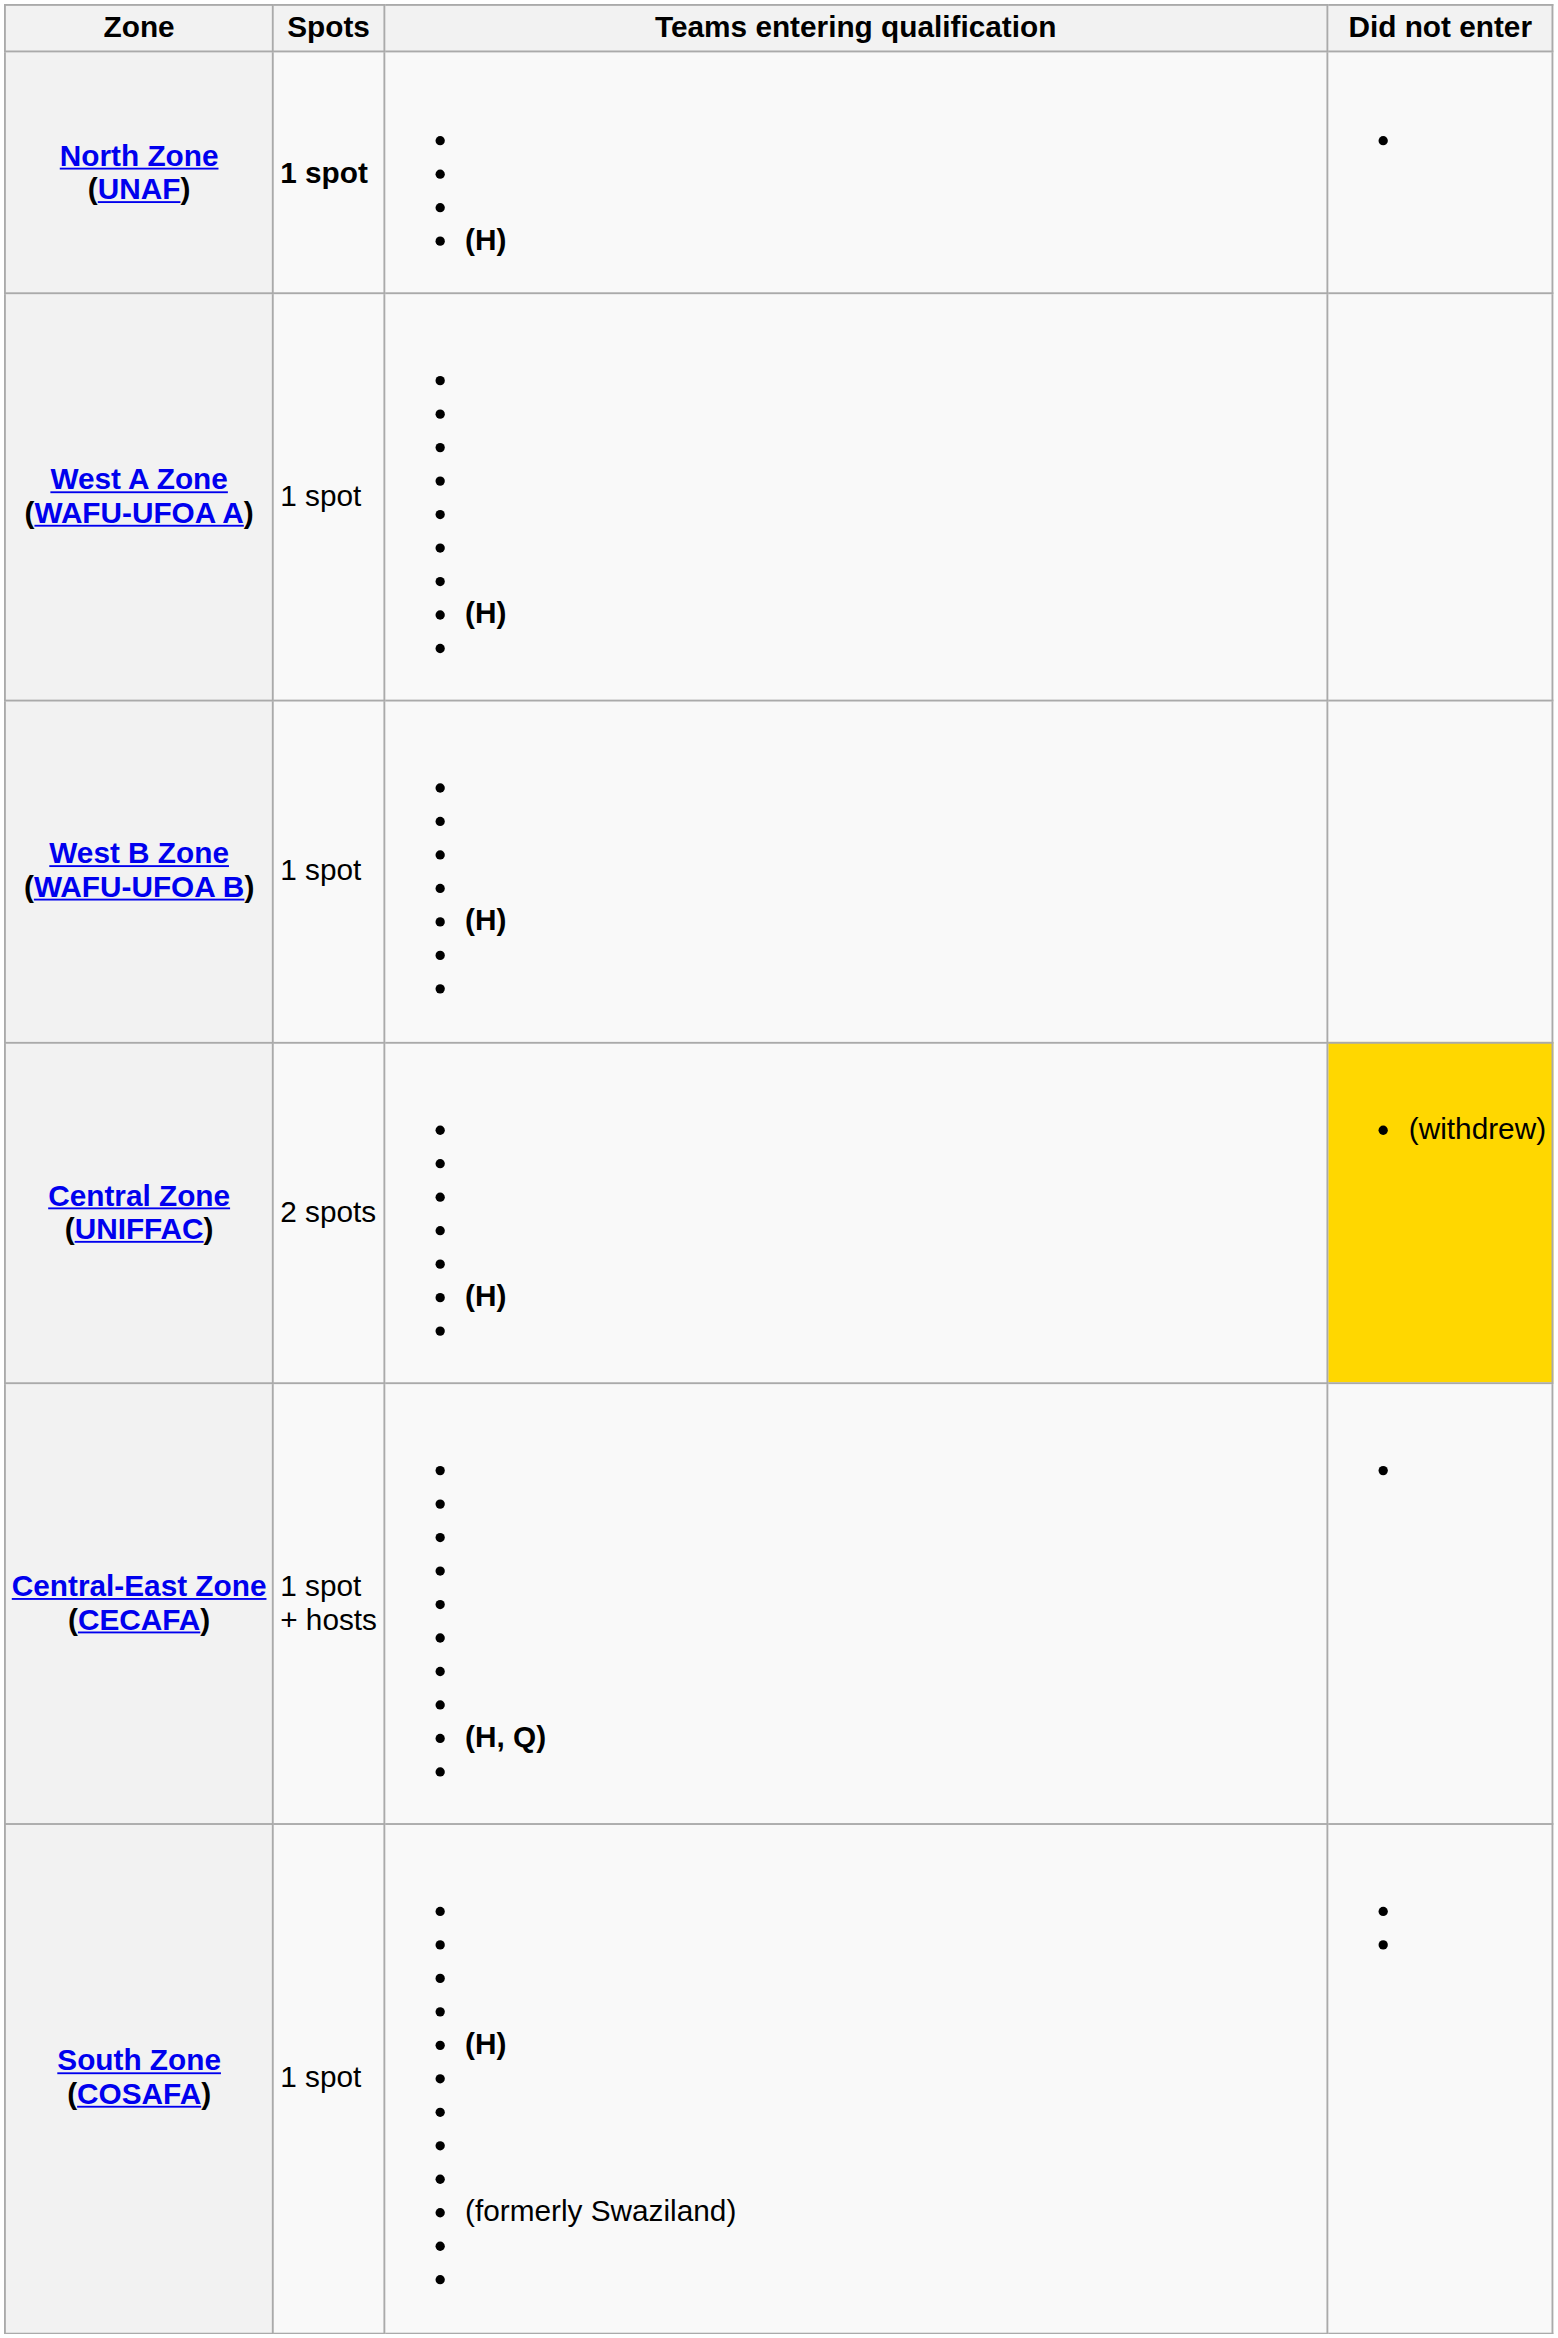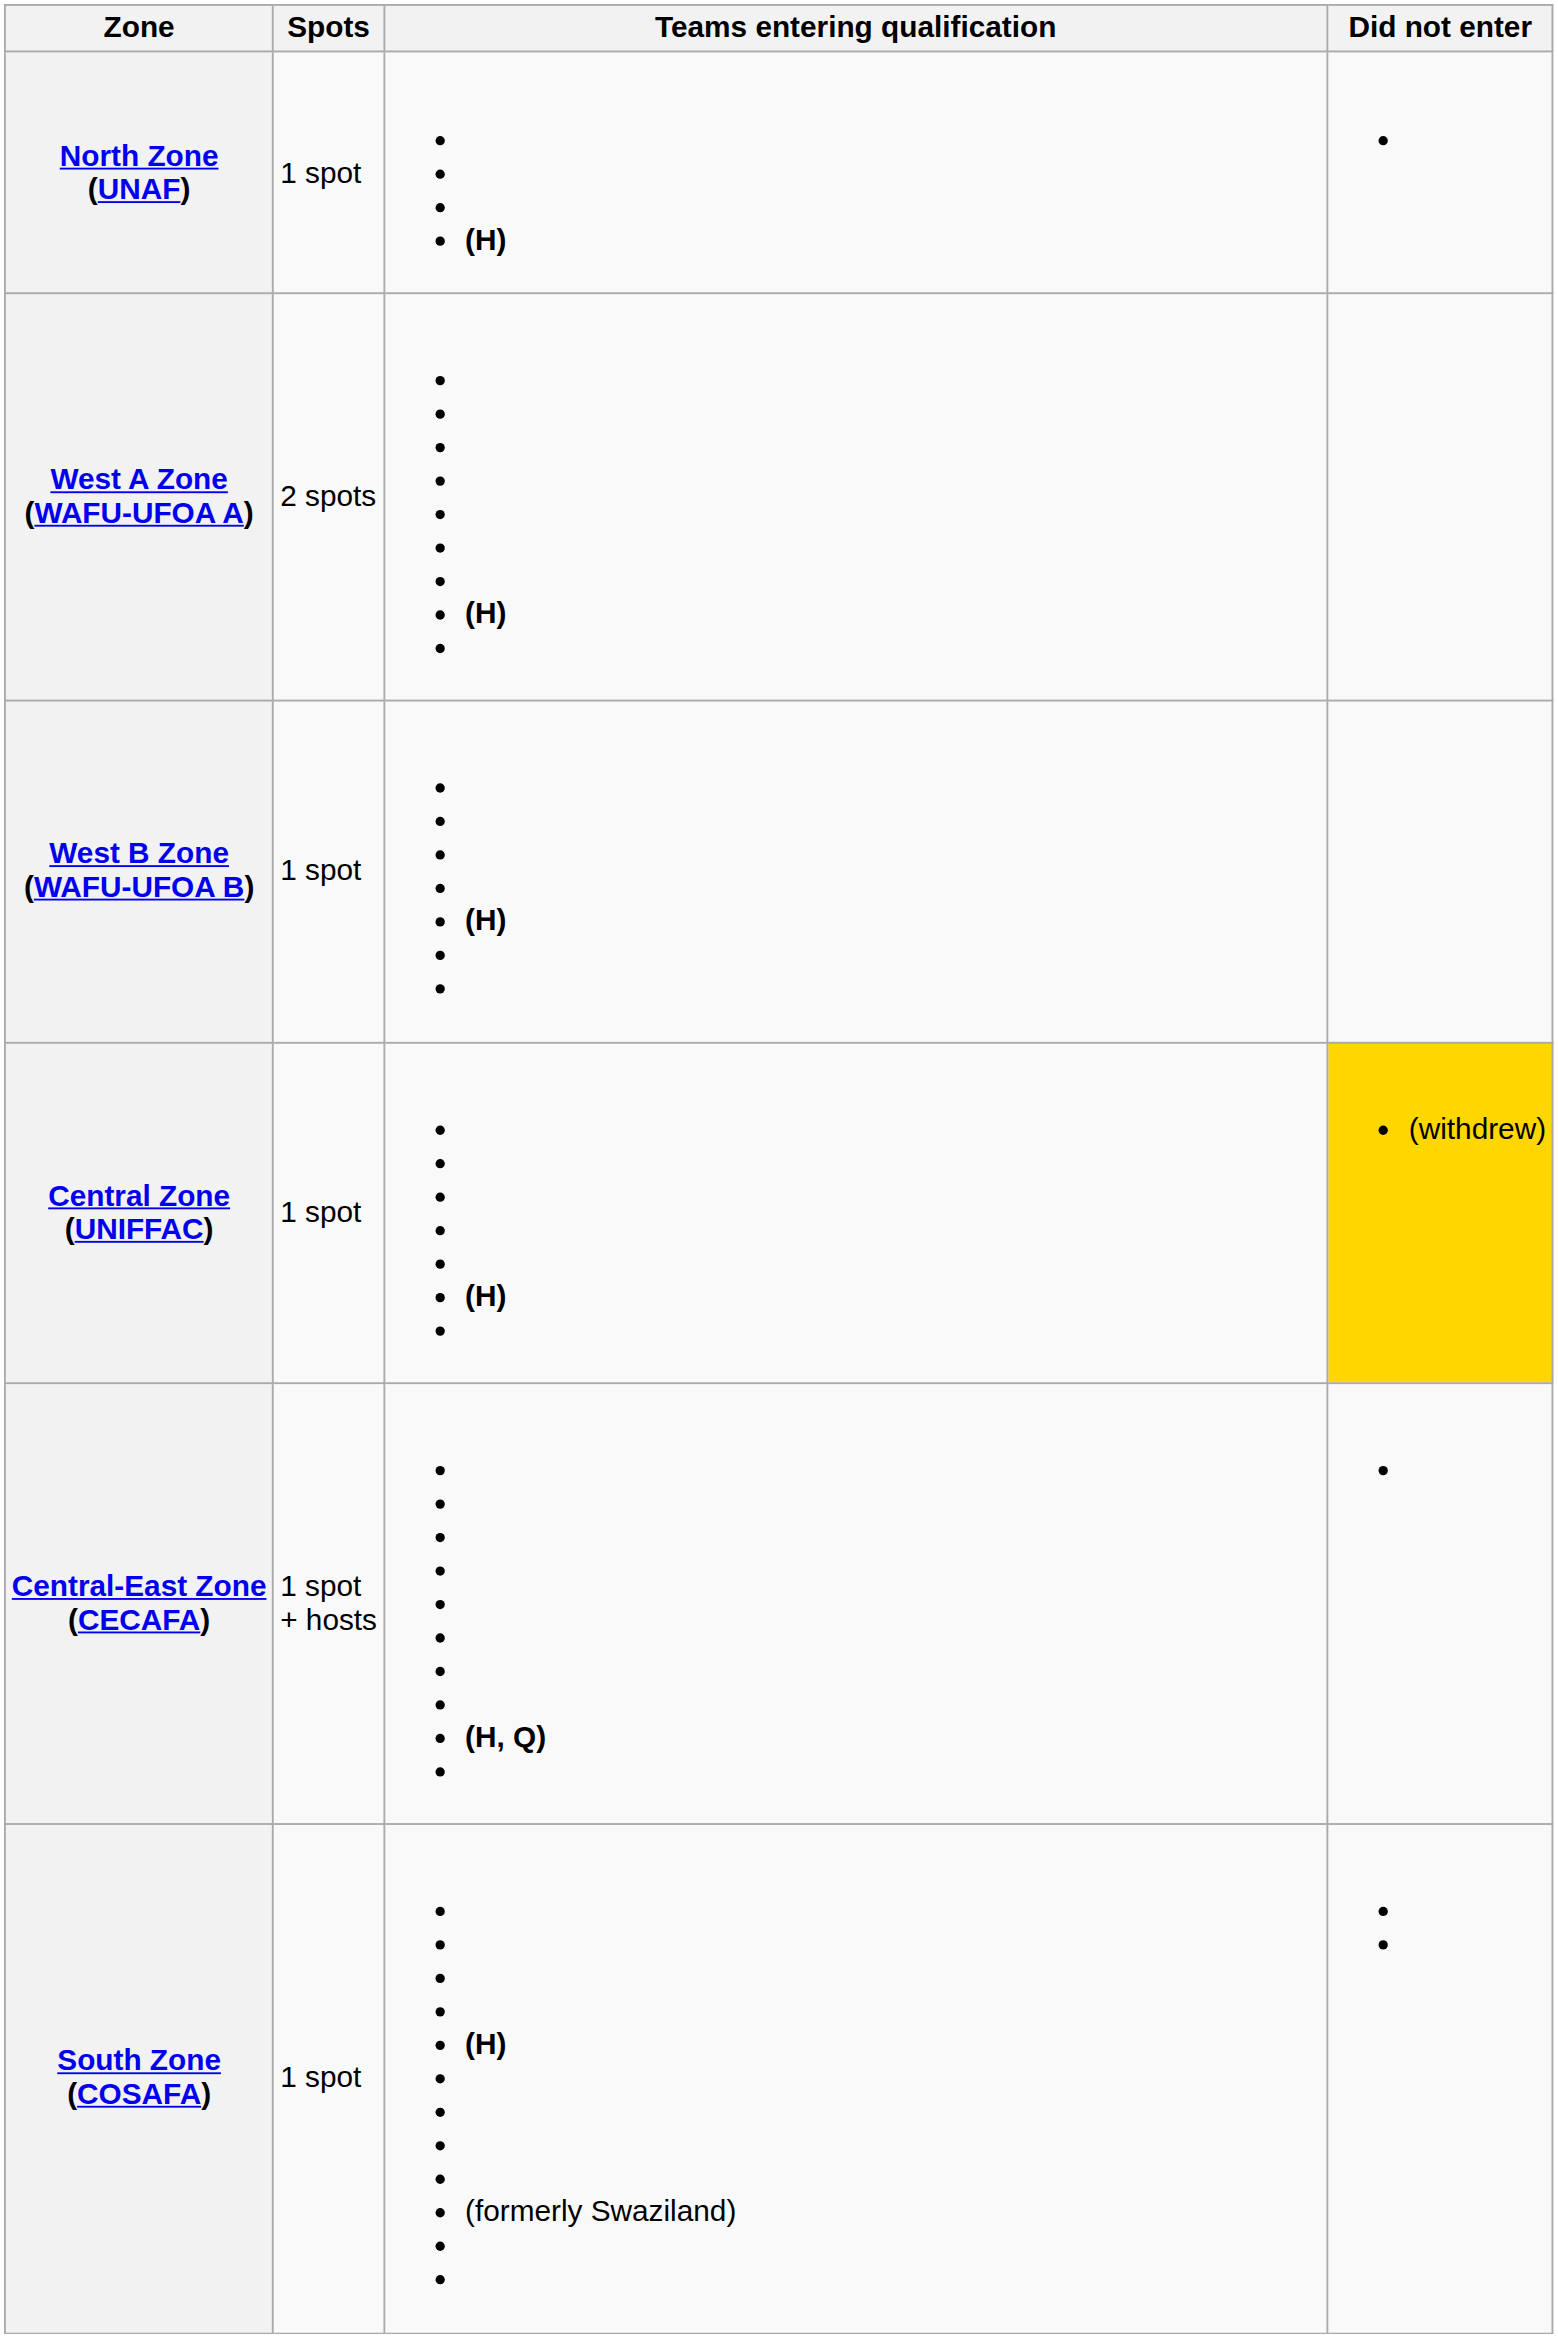North Zone (UNAF) | Spots: bold -> normal
West A Zone (WAFU-UFOA A) | Spots: 1 spot -> 2 spots
Central Zone (UNIFFAC) | Spots: 2 spots -> 1 spot
